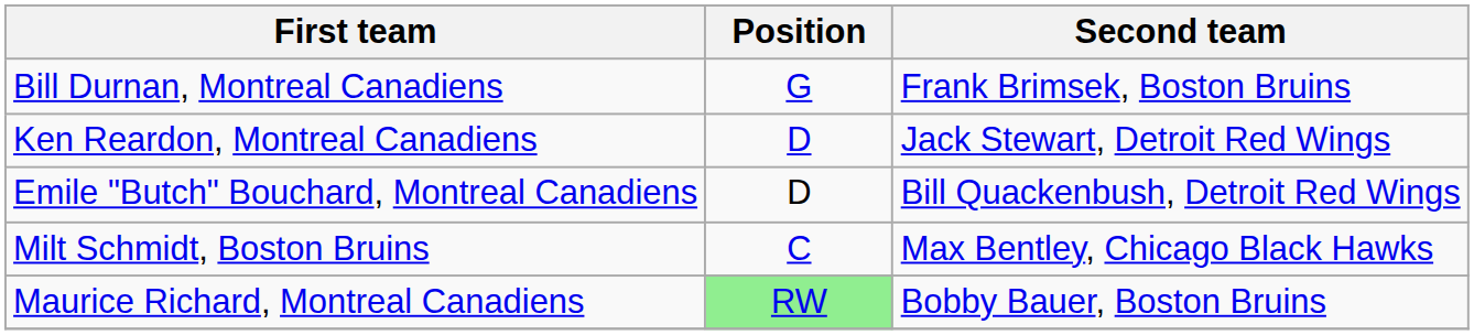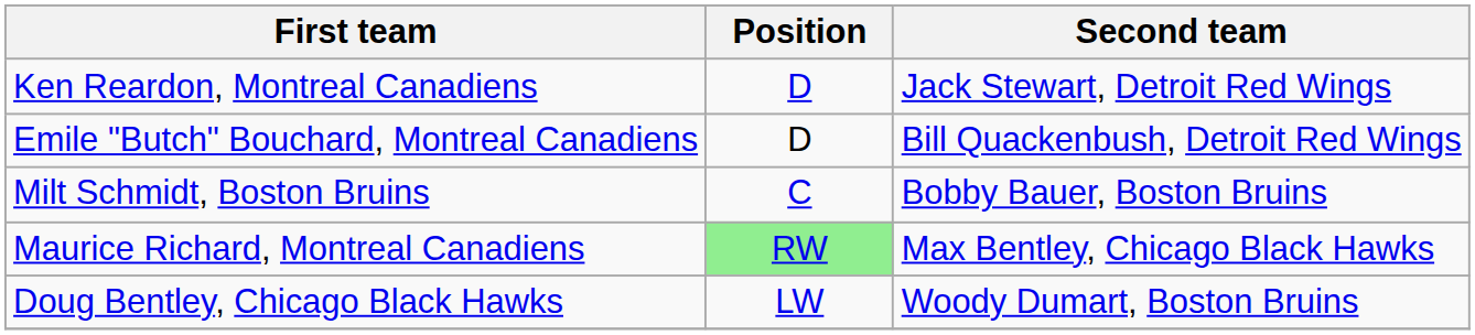- row: Bill Durnan, Montreal Canadiens | G | Frank Brimsek, Boston Bruins
Milt Schmidt, Boston Bruins | Second team: Max Bentley, Chicago Black Hawks -> Bobby Bauer, Boston Bruins
Maurice Richard, Montreal Canadiens | Second team: Bobby Bauer, Boston Bruins -> Max Bentley, Chicago Black Hawks
+ row: Doug Bentley, Chicago Black Hawks | LW | Woody Dumart, Boston Bruins
